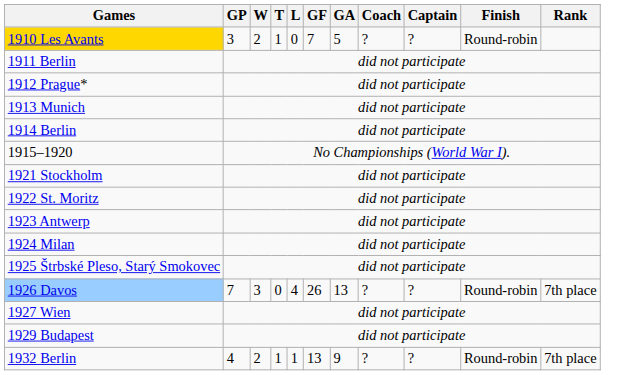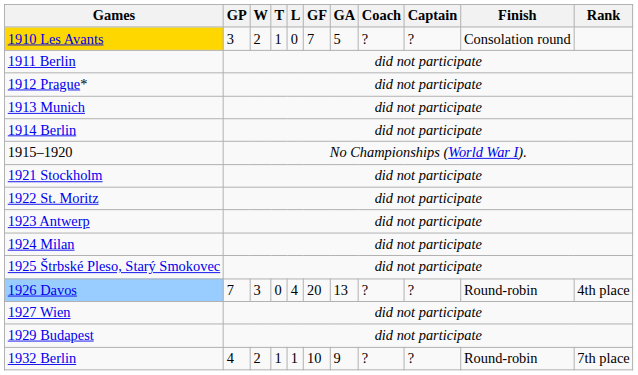1910 Les Avants | Finish: Round-robin -> Consolation round
1926 Davos | GF: 26 -> 20
1926 Davos | Rank: 7th place -> 4th place
1932 Berlin | GF: 13 -> 10
